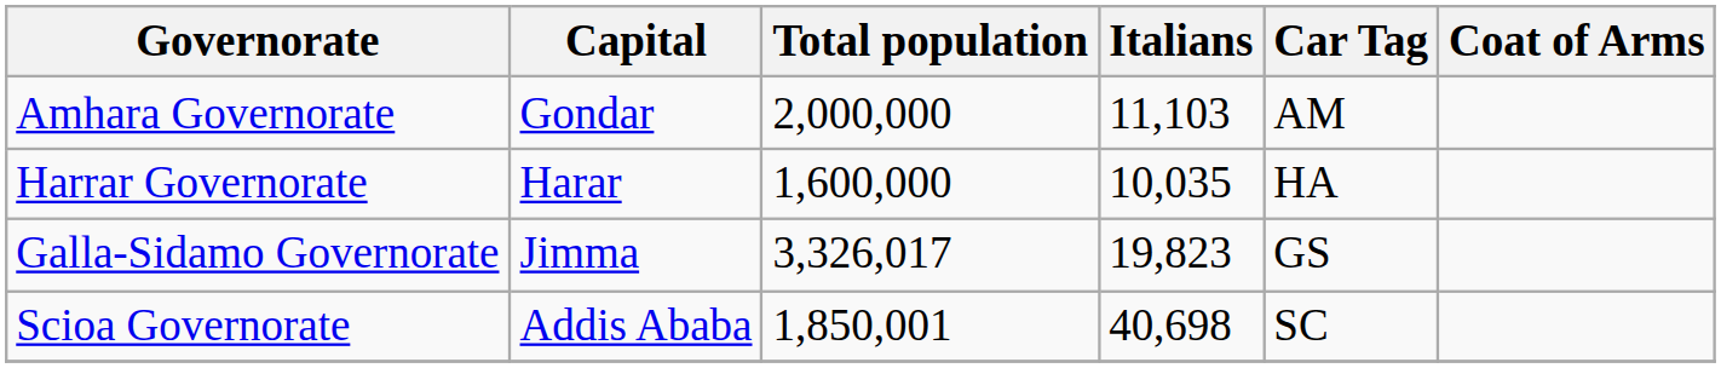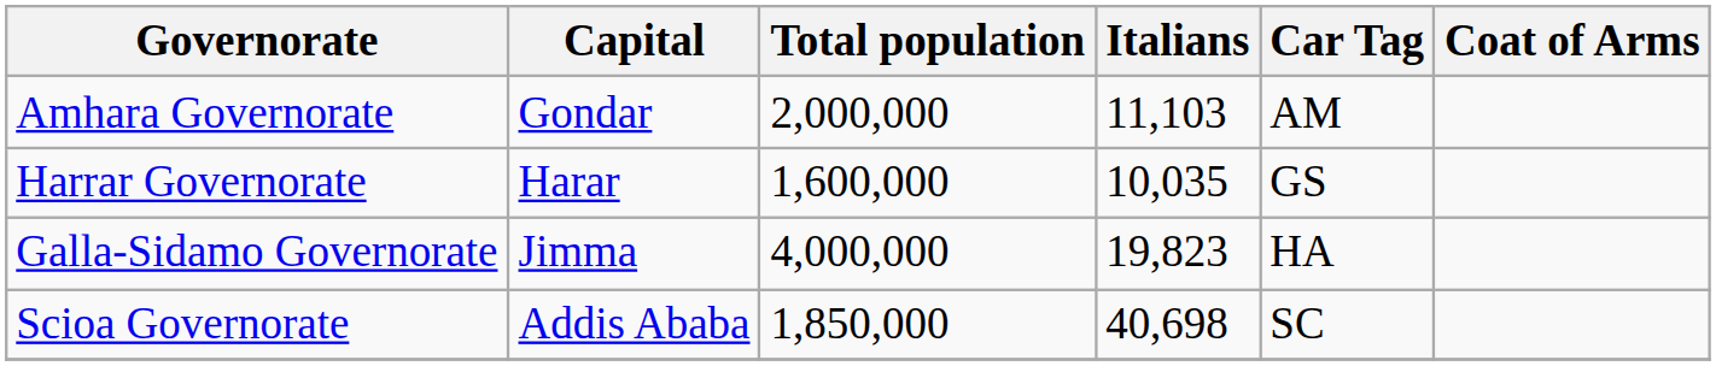Harrar Governorate | Car Tag: HA -> GS
Galla-Sidamo Governorate | Total population: 3,326,017 -> 4,000,000
Galla-Sidamo Governorate | Car Tag: GS -> HA
Scioa Governorate | Total population: 1,850,001 -> 1,850,000
